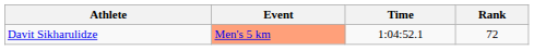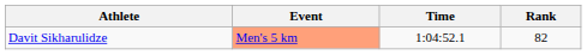Davit Sikharulidze | Rank: 72 -> 82
